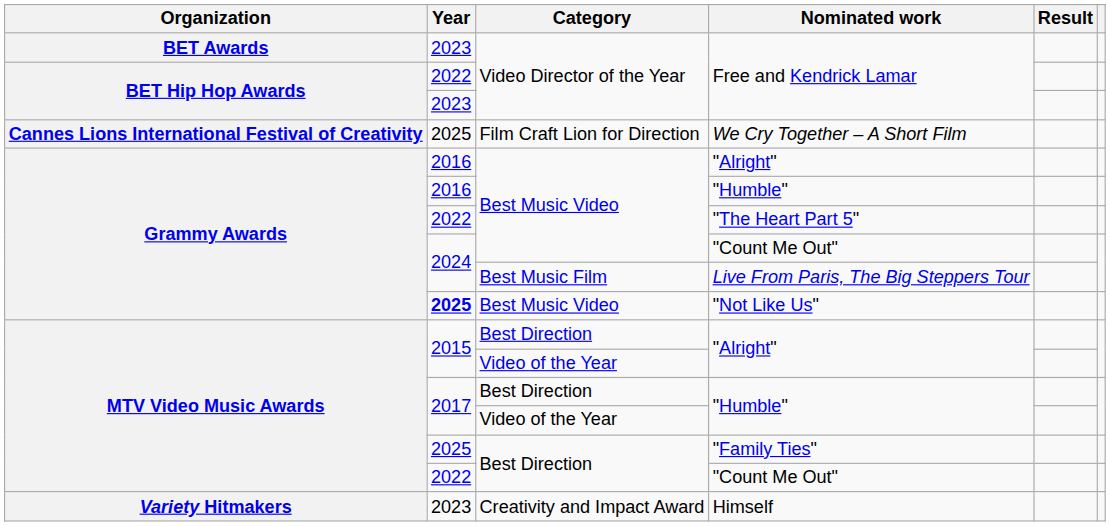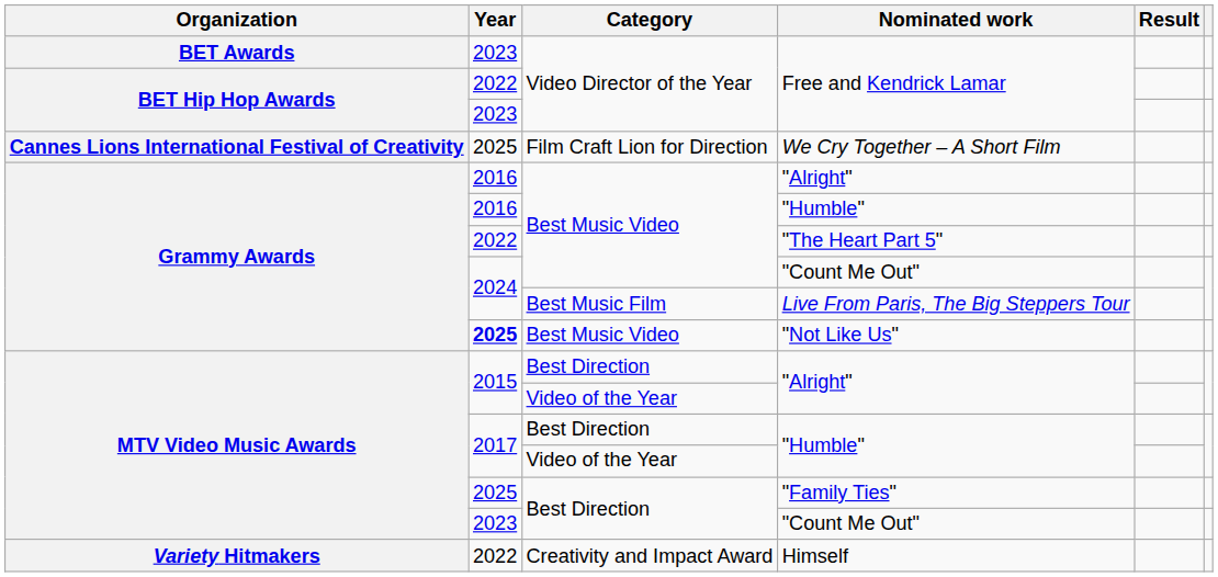Best Direction / "Count Me Out" | Year: 2022 -> 2023
Himself | Year: 2023 -> 2022
